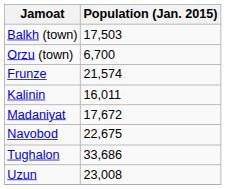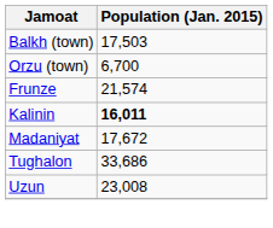Kalinin | Population (Jan. 2015): normal -> bold
- row: Navobod | 22,675
